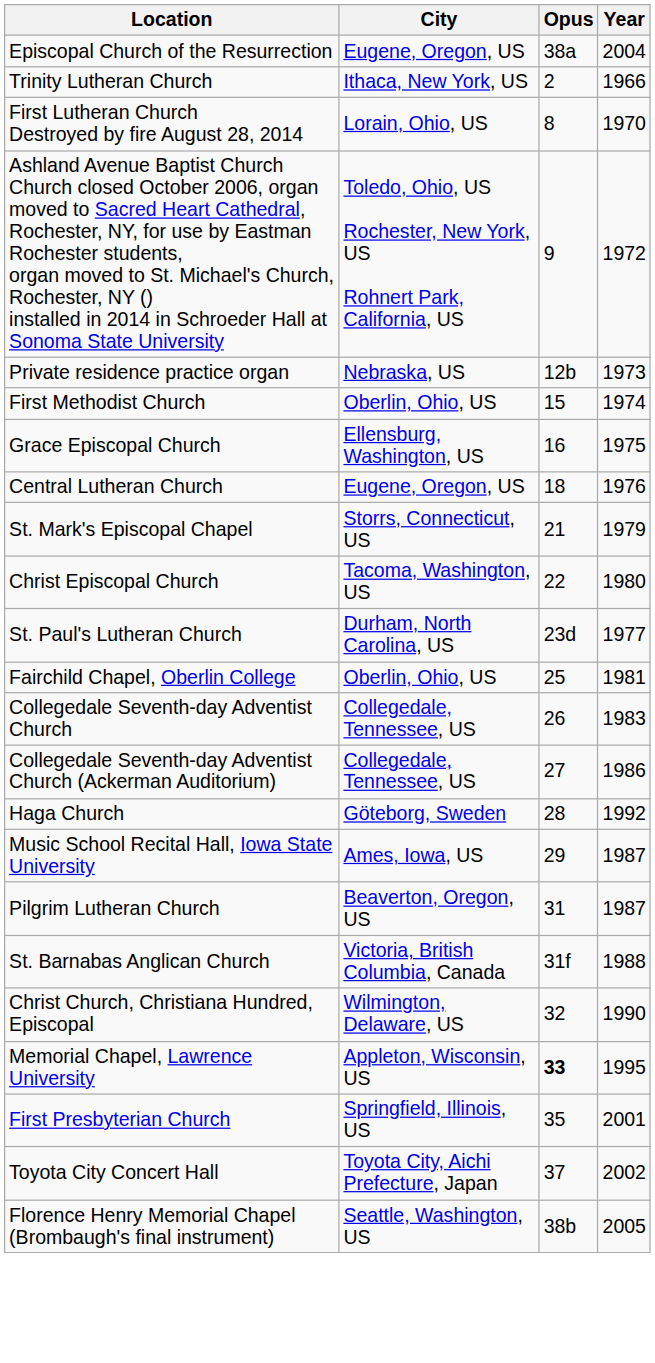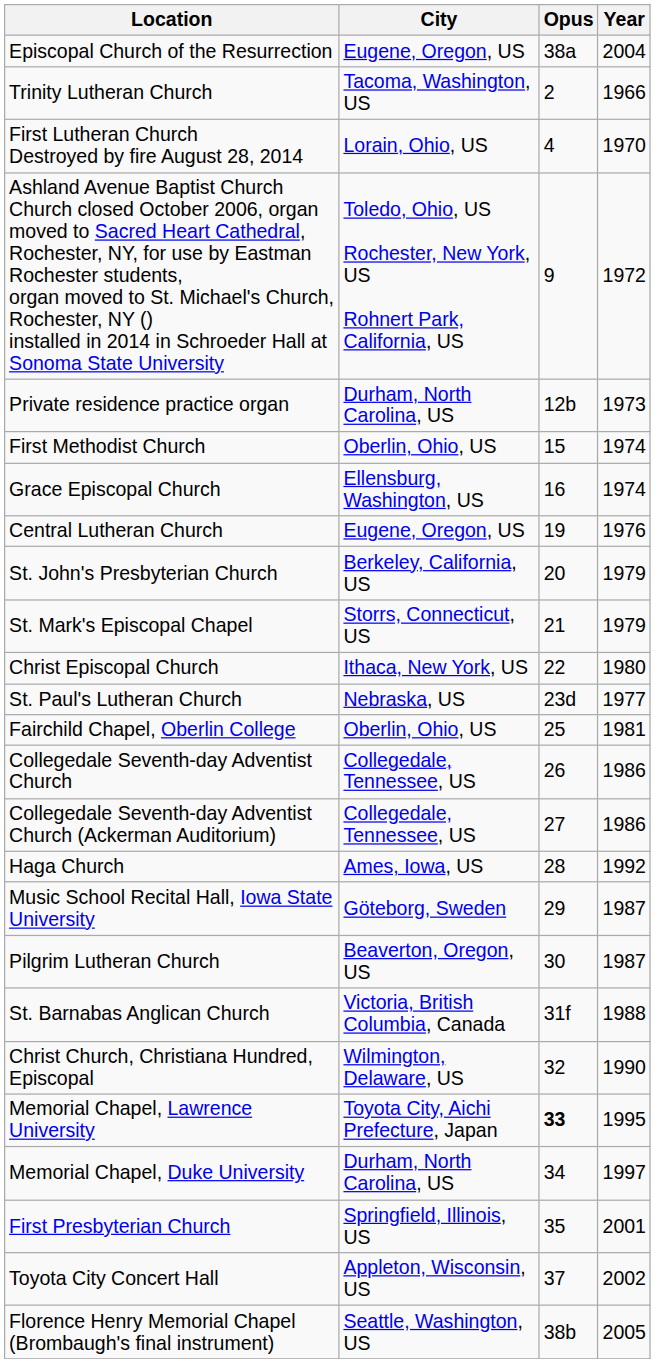Trinity Lutheran Church | City: Ithaca, New York, US -> Tacoma, Washington, US
First Lutheran Church Destroyed by fire August 28, 2014 | Opus: 8 -> 4
Private residence practice organ | City: Nebraska, US -> Durham, North Carolina, US
Grace Episcopal Church | Year: 1975 -> 1974
Central Lutheran Church | Opus: 18 -> 19
+ row: St. John's Presbyterian Church | Berkeley, California, US | 20 | 1979
Christ Episcopal Church | City: Tacoma, Washington, US -> Ithaca, New York, US
St. Paul's Lutheran Church | City: Durham, North Carolina, US -> Nebraska, US
Collegedale Seventh-day Adventist Church | Year: 1983 -> 1986
Haga Church | City: Göteborg, Sweden -> Ames, Iowa, US
Music School Recital Hall, Iowa State University | City: Ames, Iowa, US -> Göteborg, Sweden
Pilgrim Lutheran Church | Opus: 31 -> 30
Memorial Chapel, Lawrence University | City: Appleton, Wisconsin, US -> Toyota City, Aichi Prefecture, Japan
+ row: Memorial Chapel, Duke University | Durham, North Carolina, US | 34 | 1997
Toyota City Concert Hall | City: Toyota City, Aichi Prefecture, Japan -> Appleton, Wisconsin, US
